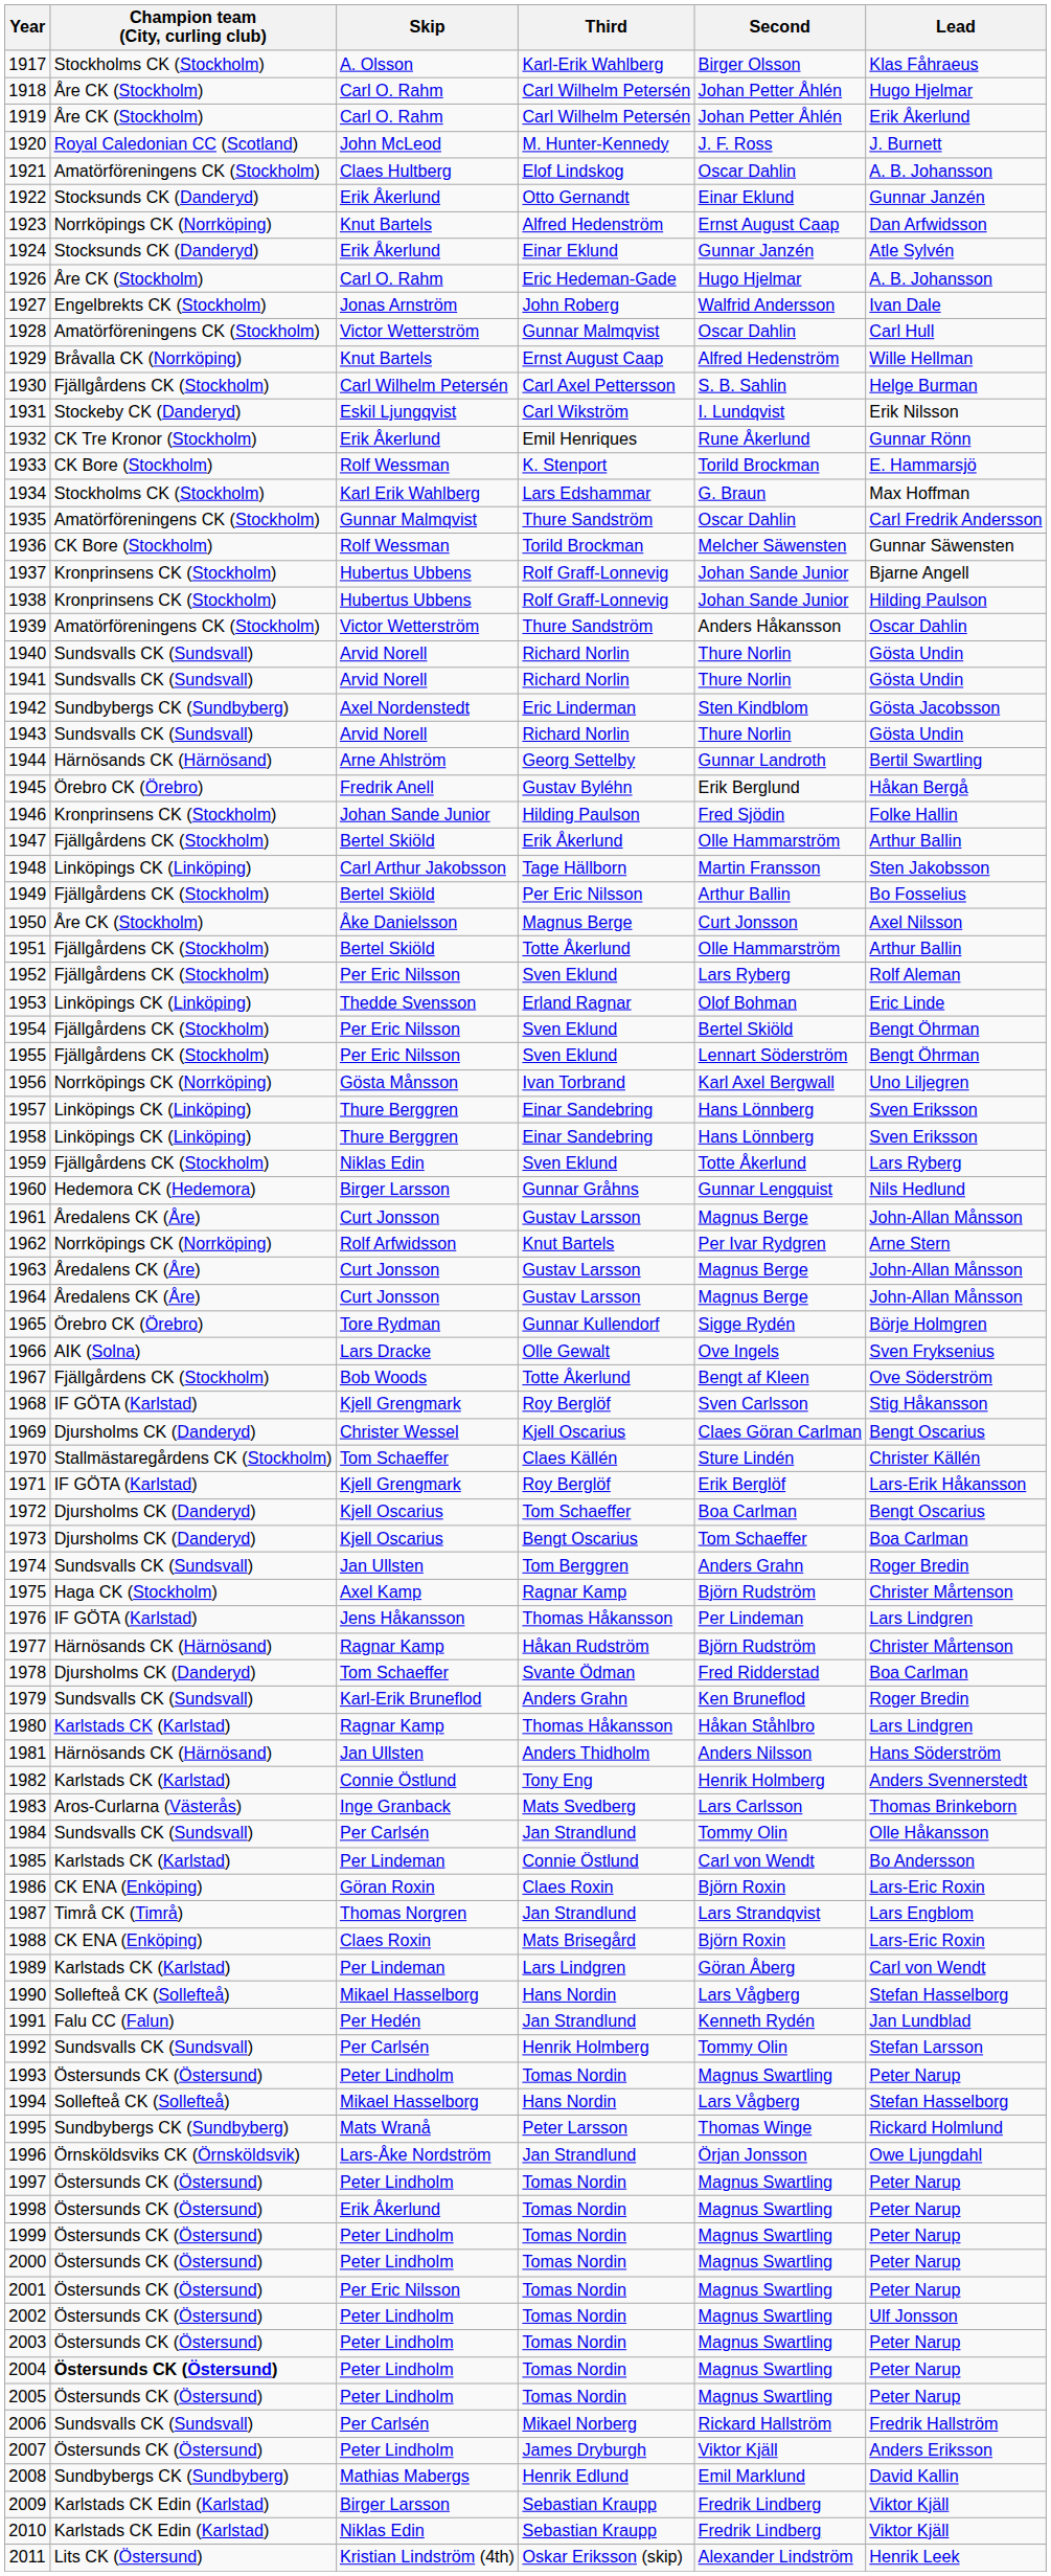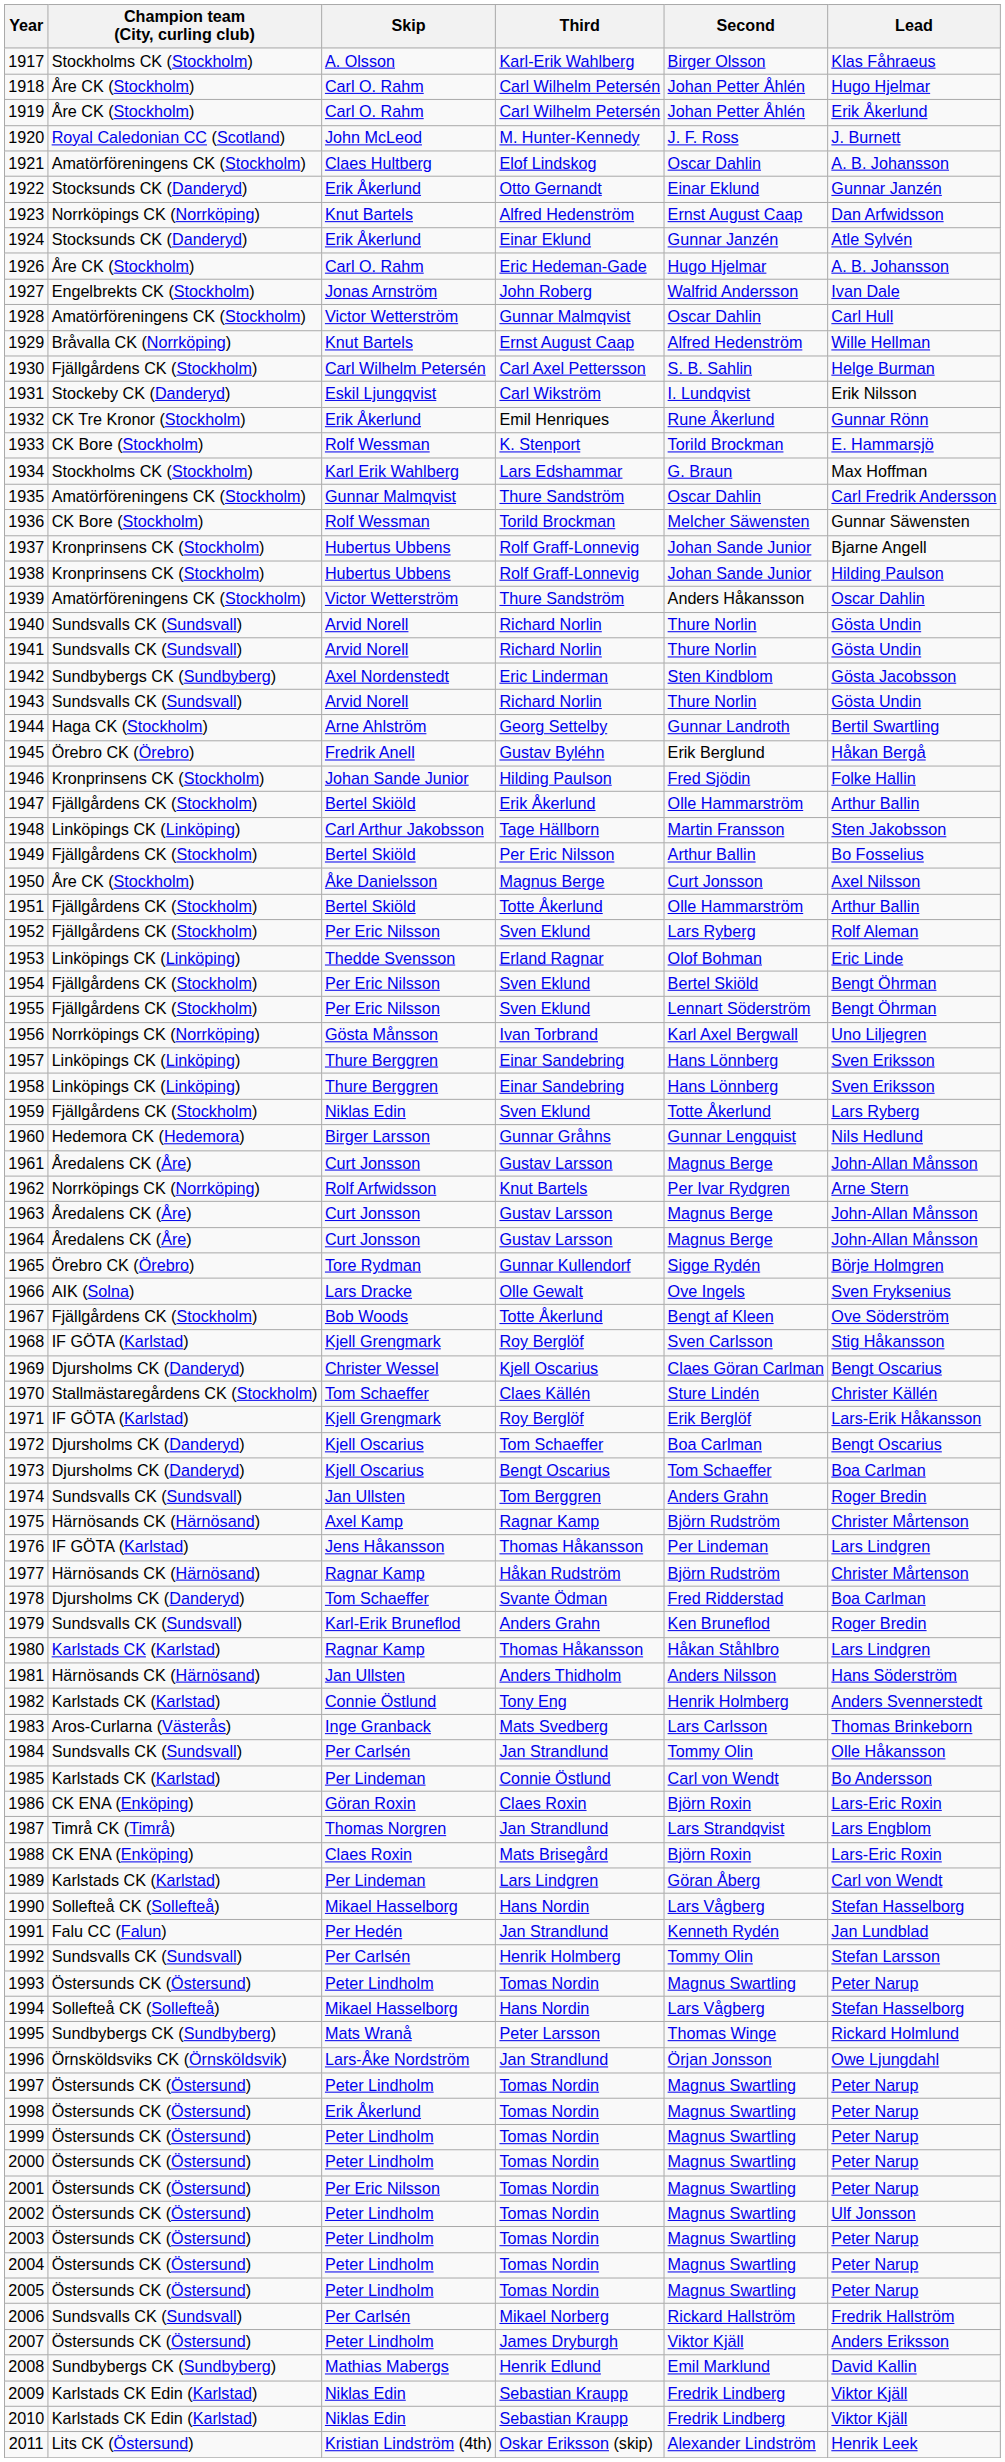1944 | Champion team (City, curling club): Härnösands CK (Härnösand) -> Haga CK (Stockholm)
1975 | Champion team (City, curling club): Haga CK (Stockholm) -> Härnösands CK (Härnösand)
2004 | Champion team (City, curling club): bold -> normal
2009 | Skip: Birger Larsson -> Niklas Edin
